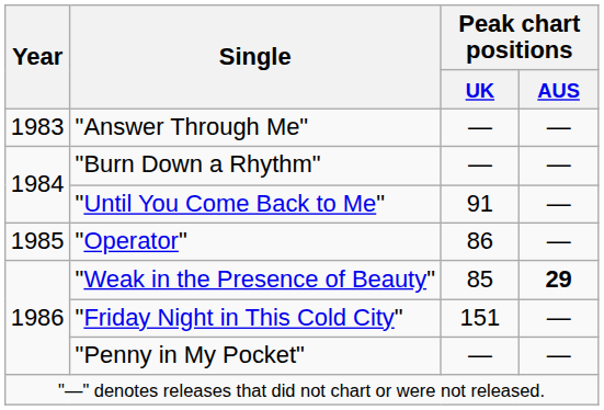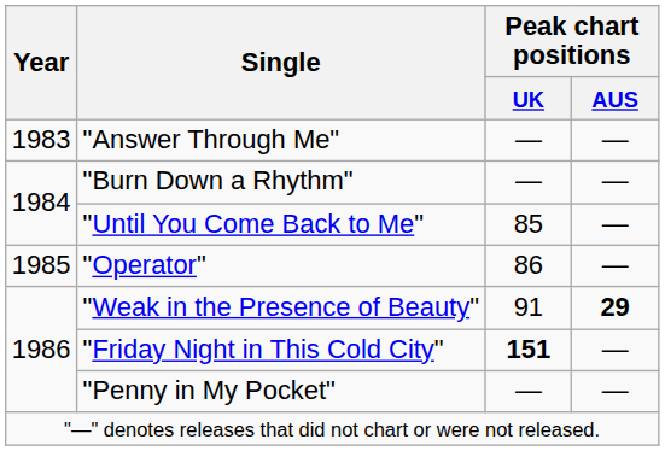"Until You Come Back to Me" | Peak chart positions / UK: 91 -> 85
"Weak in the Presence of Beauty" | Peak chart positions / UK: 85 -> 91
"Friday Night in This Cold City" | Peak chart positions / UK: normal -> bold
